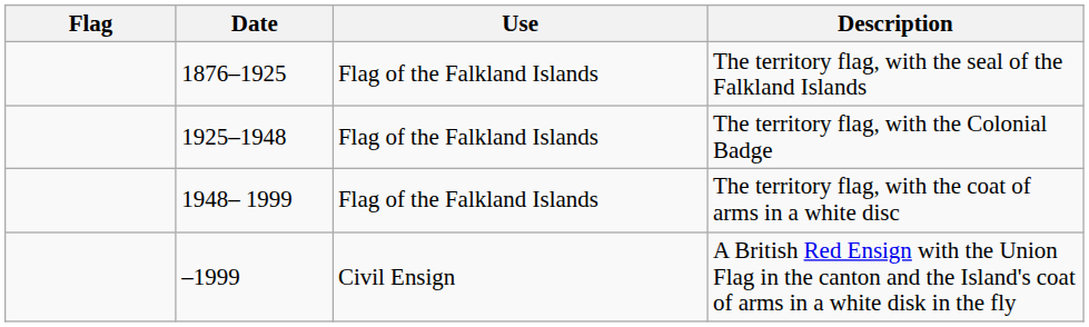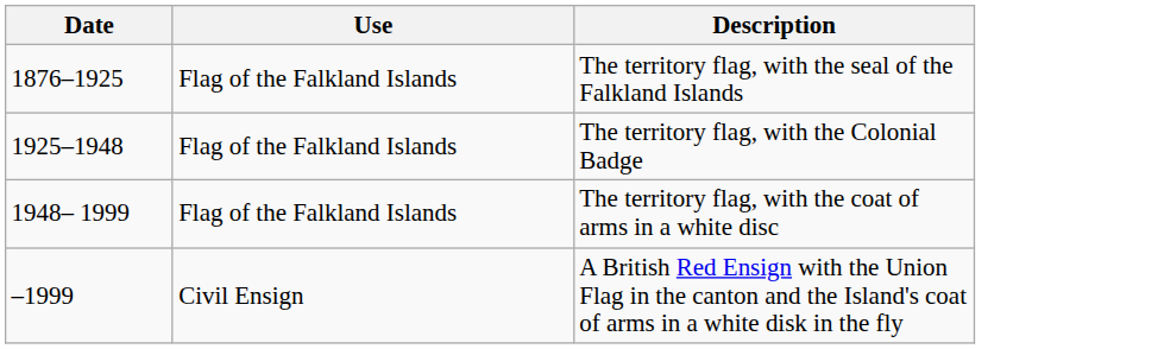- column: Flag
